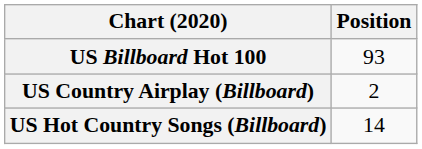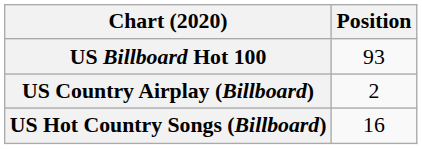US Hot Country Songs (Billboard) | Position: 14 -> 16
